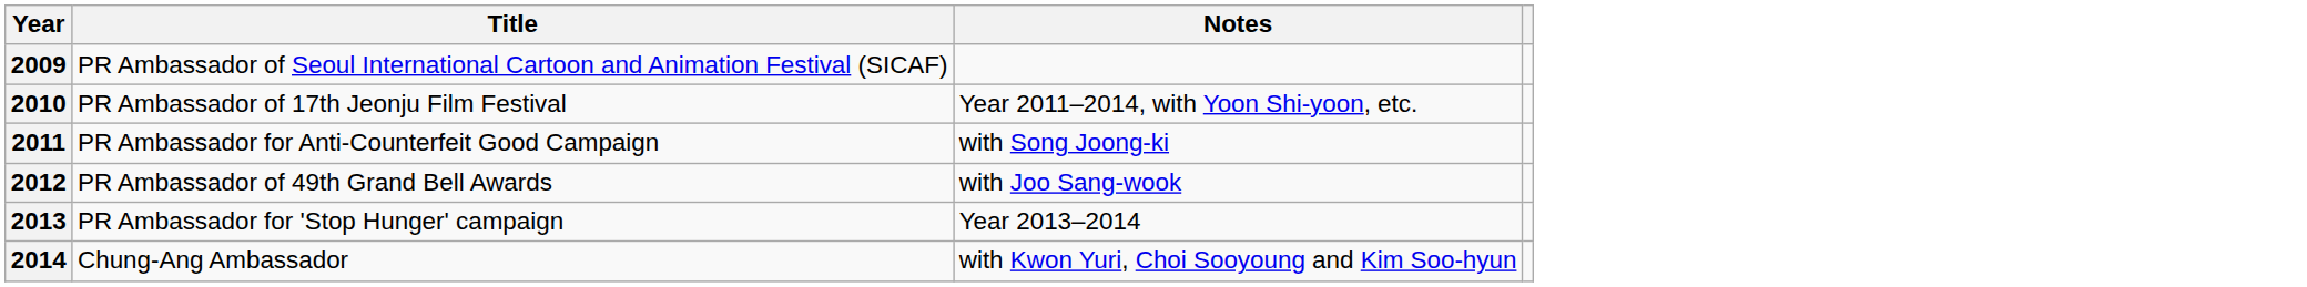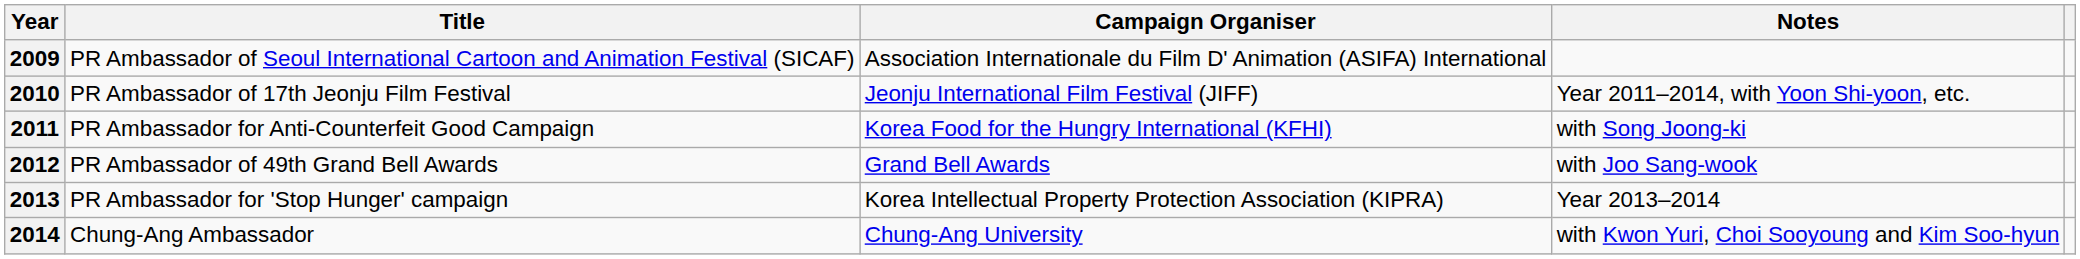+ column: Campaign Organiser | Association Internationale du Film D' Animation (ASIFA) International | Jeonju International Film Festival (JIFF) | Korea Food for the Hungry International (KFHI) | Grand Bell Awards | Korea Intellectual Property Protection Association (KIPRA) | Chung-Ang University
